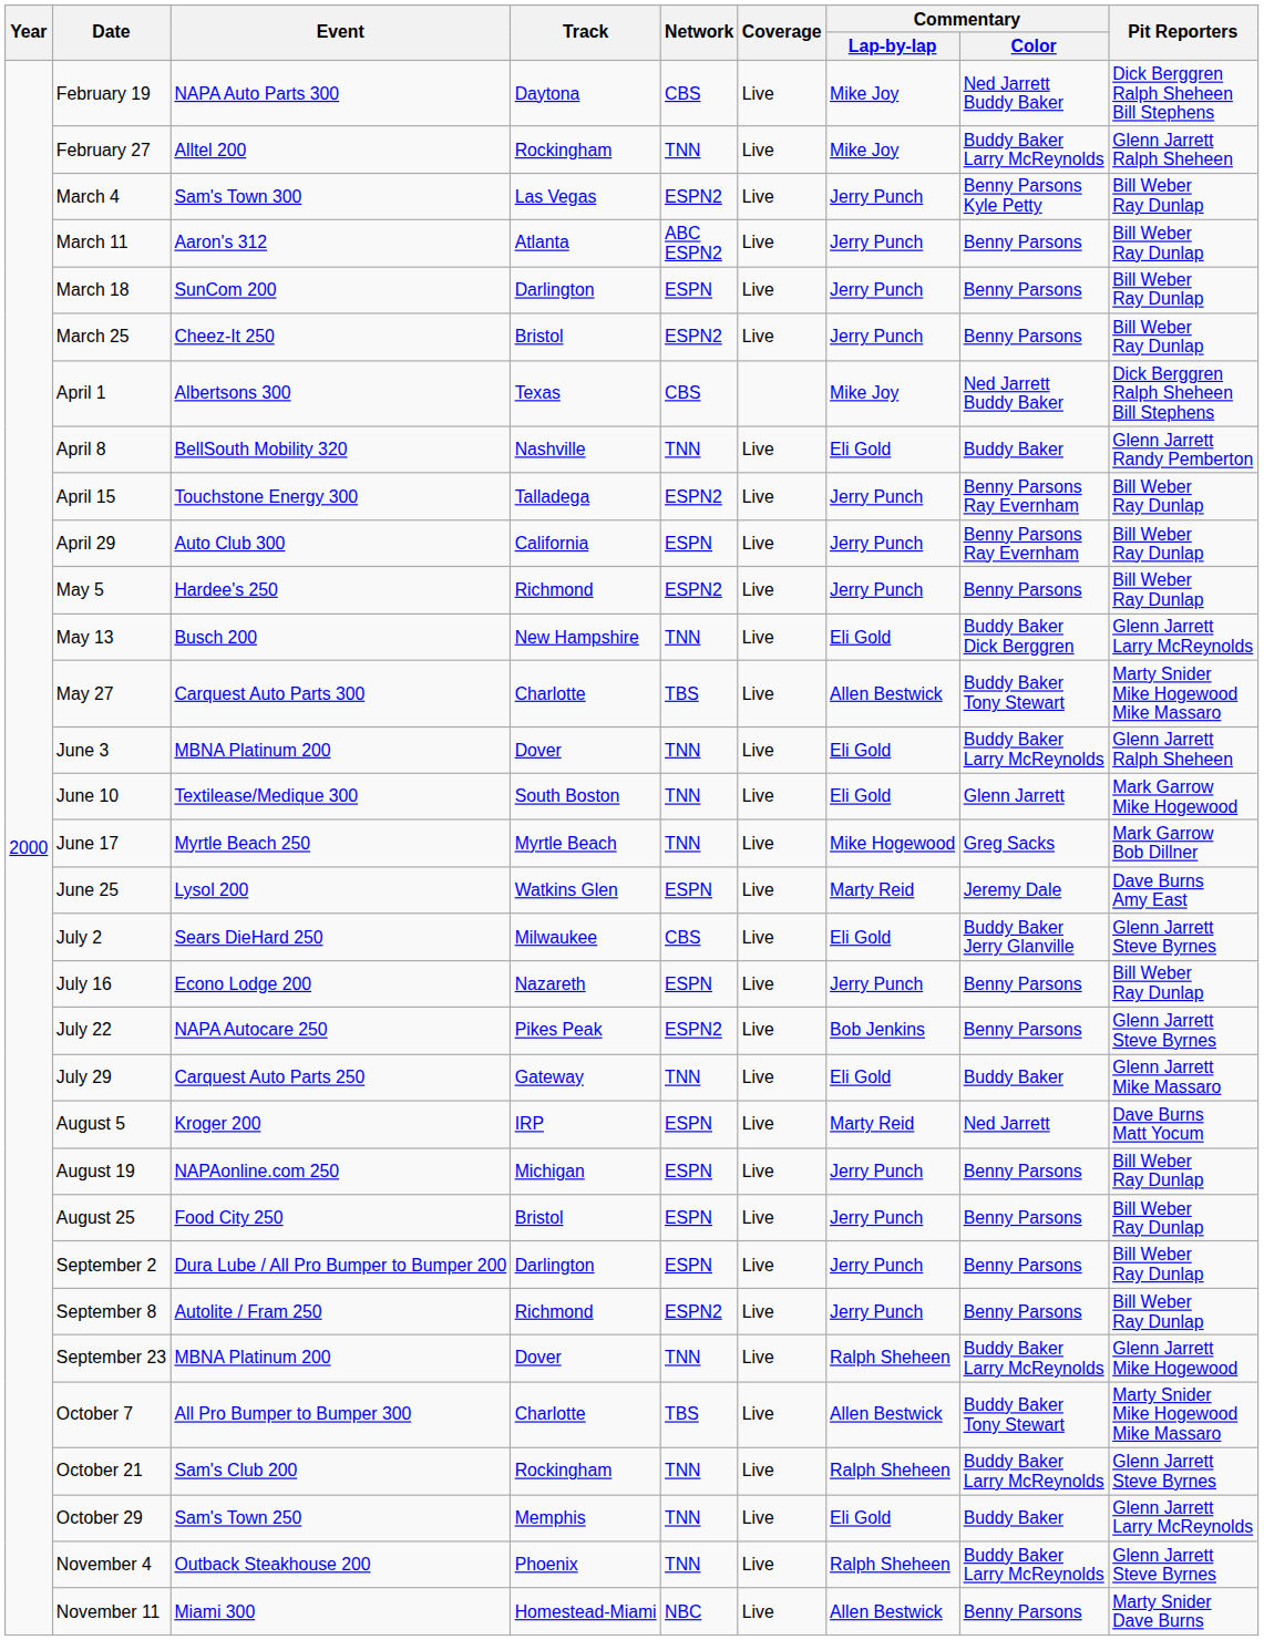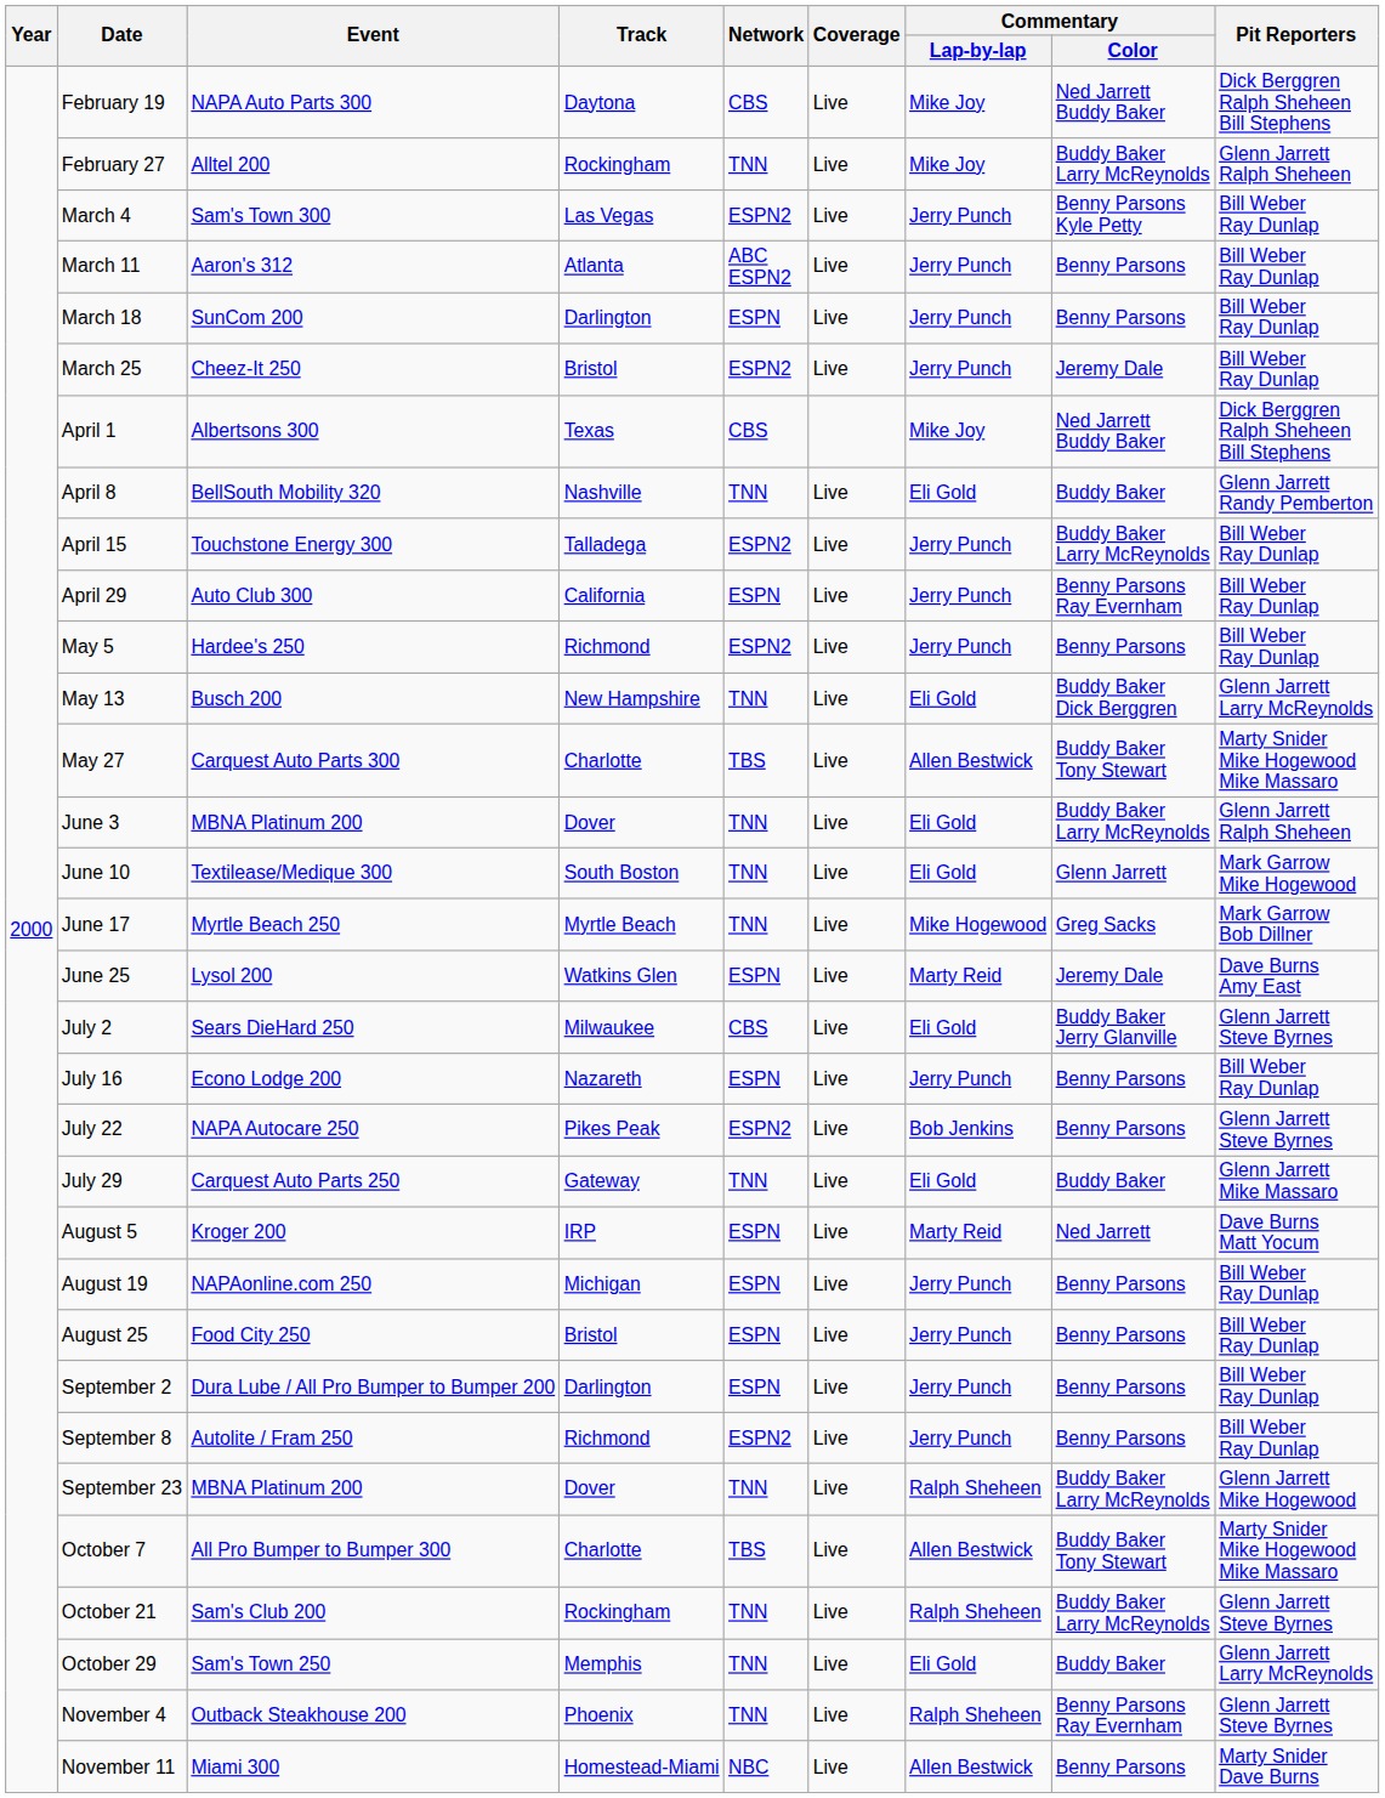March 25 | Commentary / Color: Benny Parsons -> Jeremy Dale
April 15 | Commentary / Color: Benny Parsons Ray Evernham -> Buddy Baker Larry McReynolds
November 4 | Commentary / Color: Buddy Baker Larry McReynolds -> Benny Parsons Ray Evernham
